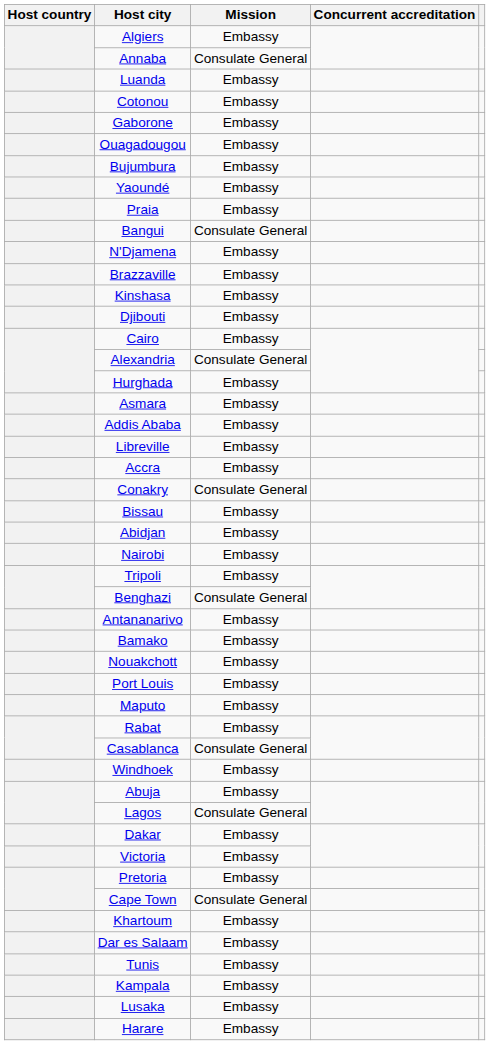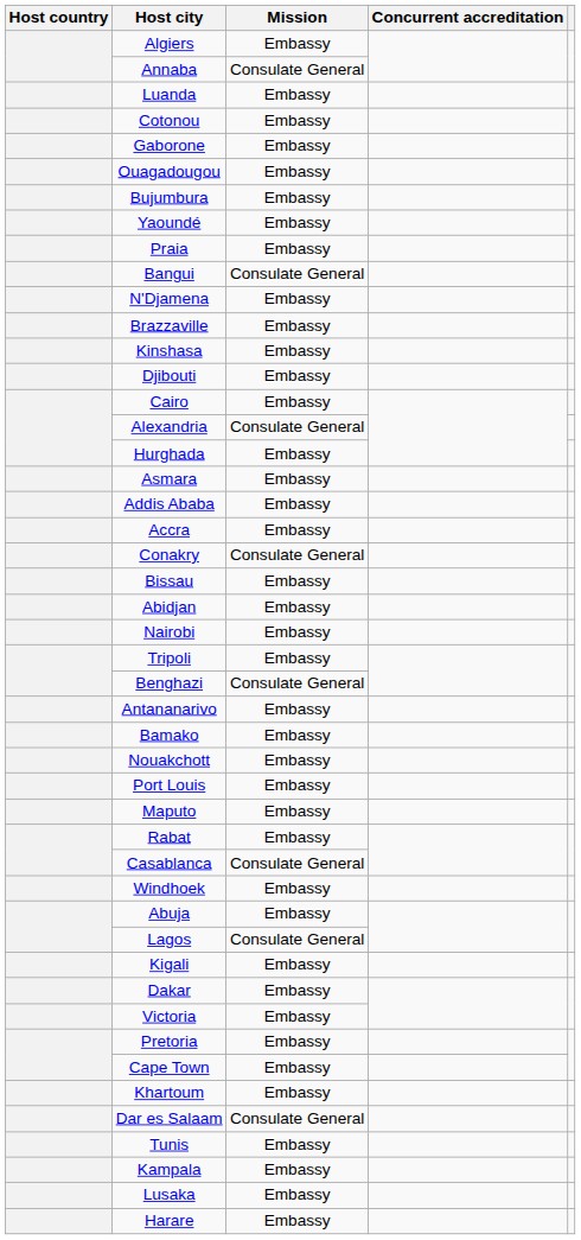- row: Libreville | Embassy
+ row: Kigali | Embassy
Cape Town | Mission: Consulate General -> Embassy
Dar es Salaam | Mission: Embassy -> Consulate General
